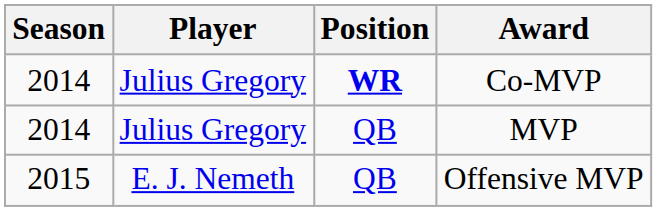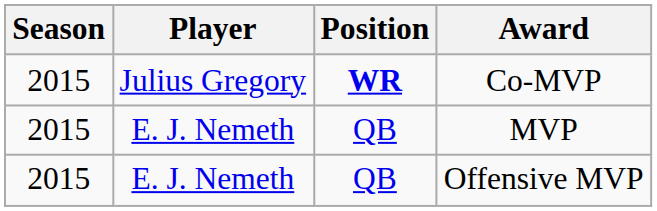Co-MVP | Season: 2014 -> 2015
MVP | Season: 2014 -> 2015
MVP | Player: Julius Gregory -> E. J. Nemeth
